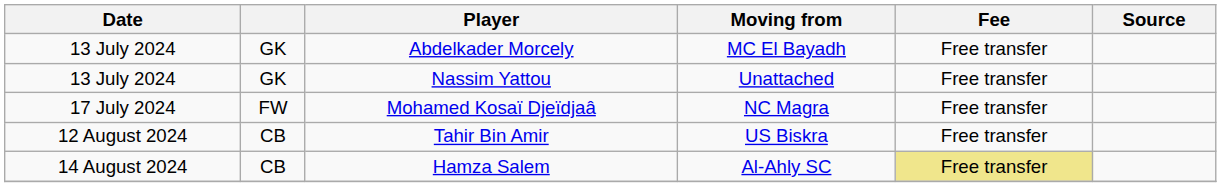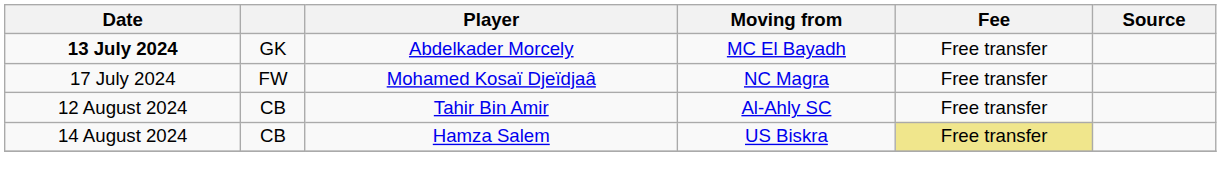Abdelkader Morcely | Date: normal -> bold
- row: 13 July 2024 | GK | Nassim Yattou | Unattached | Free transfer
Tahir Bin Amir | Moving from: US Biskra -> Al-Ahly SC
Hamza Salem | Moving from: Al-Ahly SC -> US Biskra
